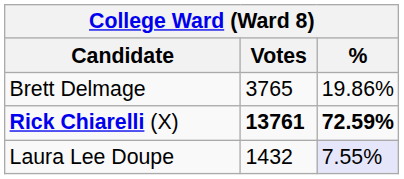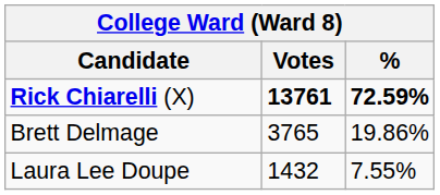rows swapped: Rick Chiarelli (X) <-> Brett Delmage
Laura Lee Doupe | %: lavender background -> no background
